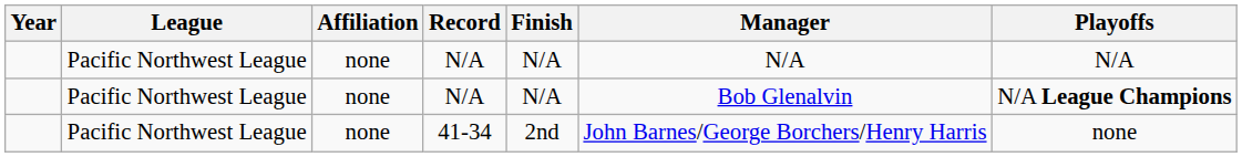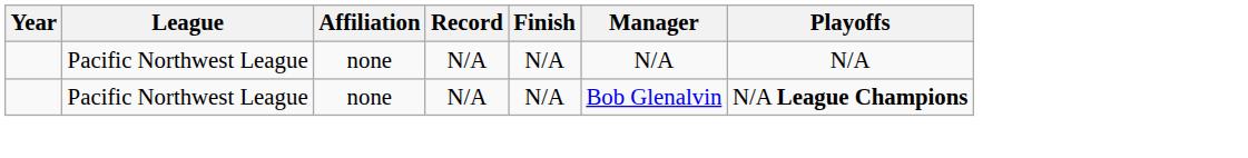- row: Pacific Northwest League | none | 41-34 | 2nd | John Barnes/George Borchers/Henry Harris | none
